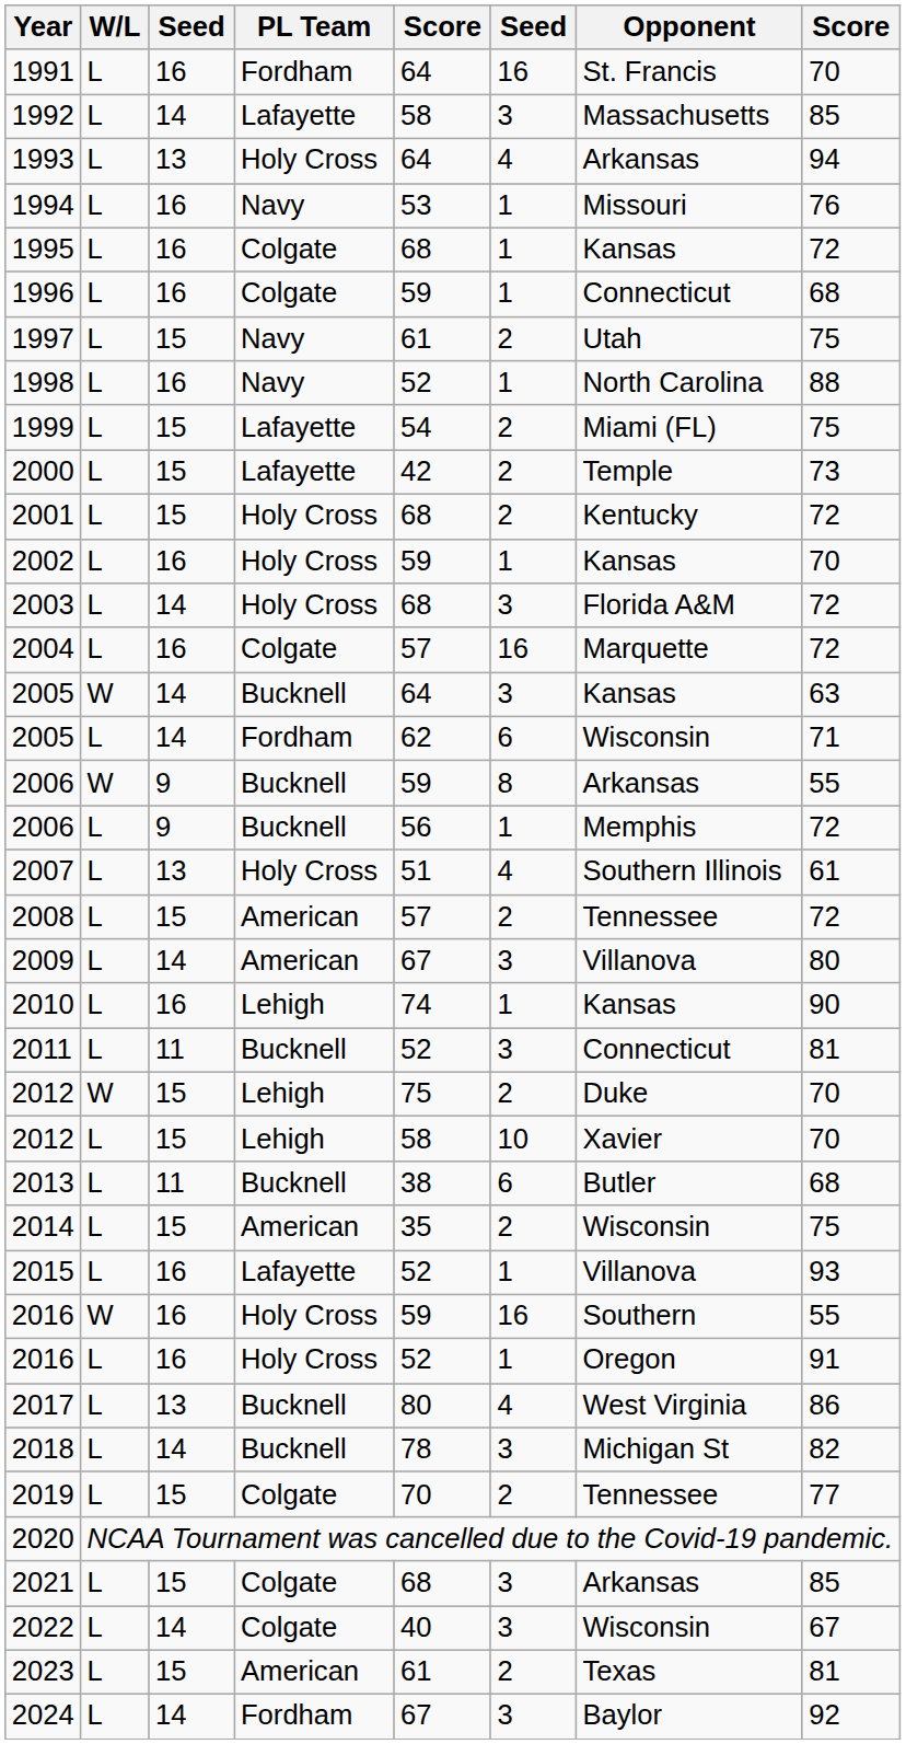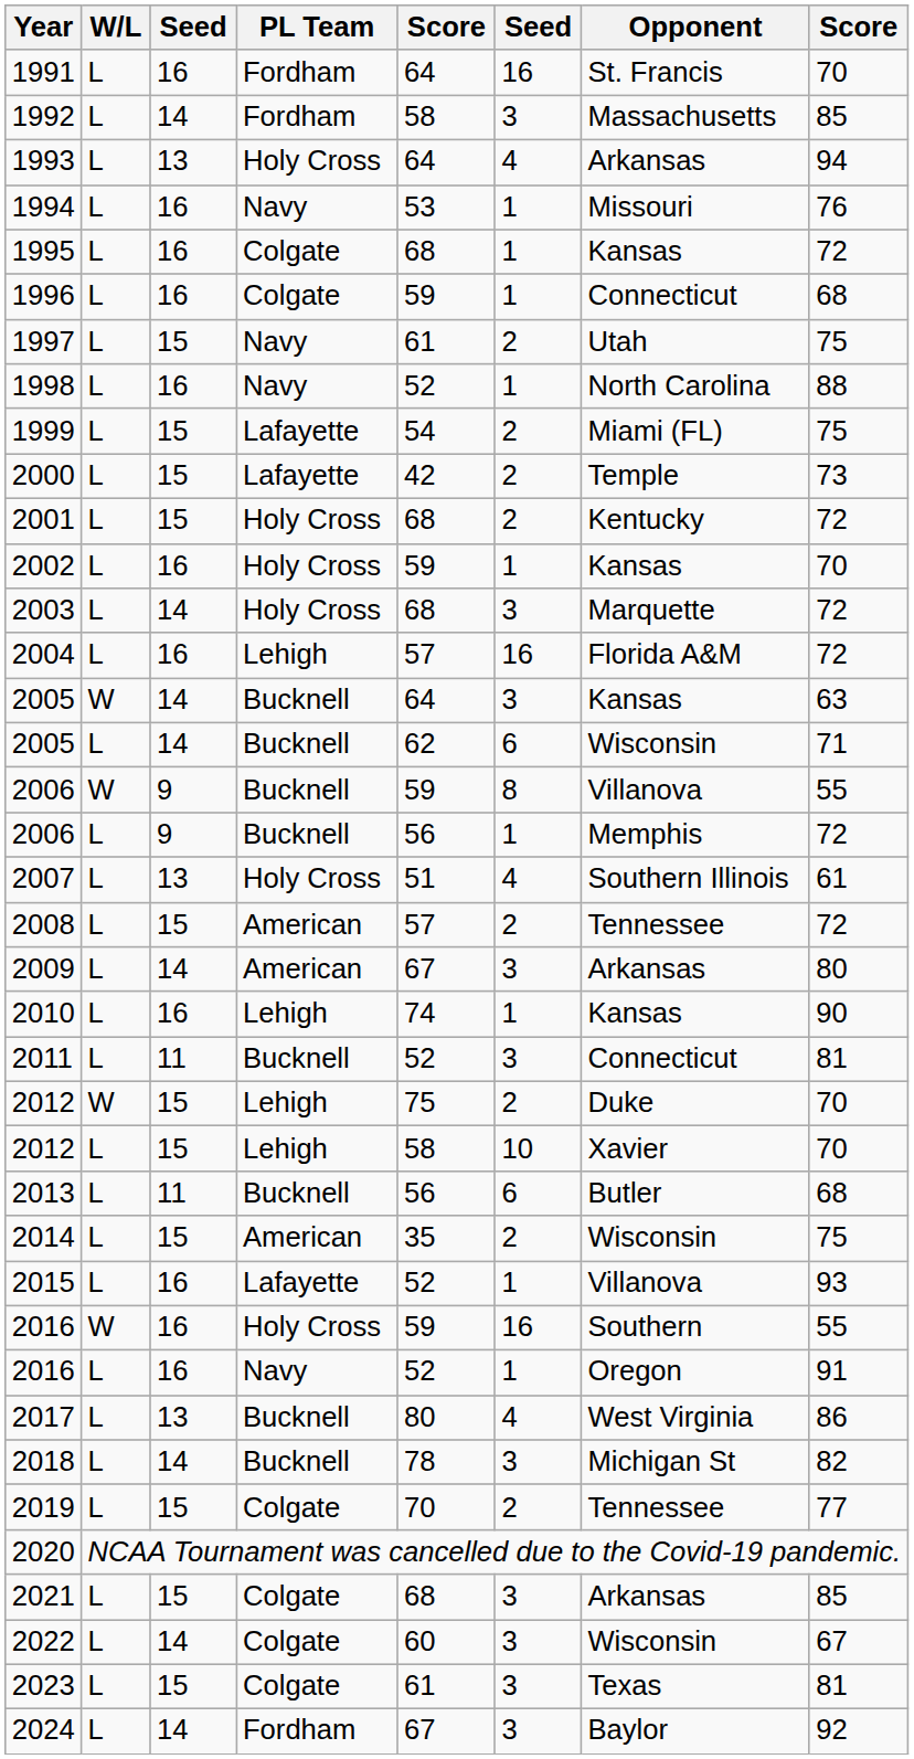1992 | PL Team: Lafayette -> Fordham
2003 | Opponent: Florida A&M -> Marquette
2004 | PL Team: Colgate -> Lehigh
2004 | Opponent: Marquette -> Florida A&M
2005 / L | PL Team: Fordham -> Bucknell
2006 / W | Opponent: Arkansas -> Villanova
2009 | Opponent: Villanova -> Arkansas
2013 | column 5: 38 -> 56
2016 / L | PL Team: Holy Cross -> Navy
2022 | column 5: 40 -> 60
2023 | PL Team: American -> Colgate
2023 | column 6: 2 -> 3
